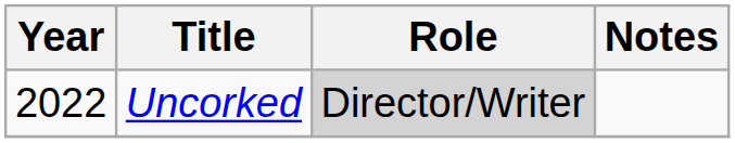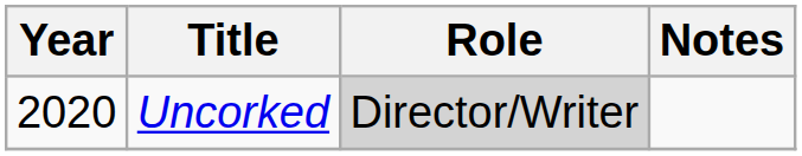Uncorked | Year: 2022 -> 2020
